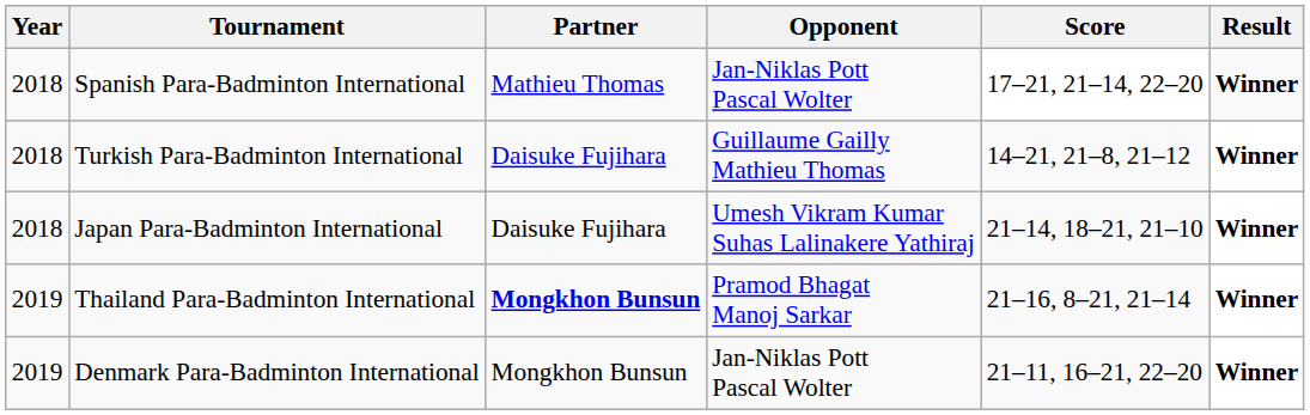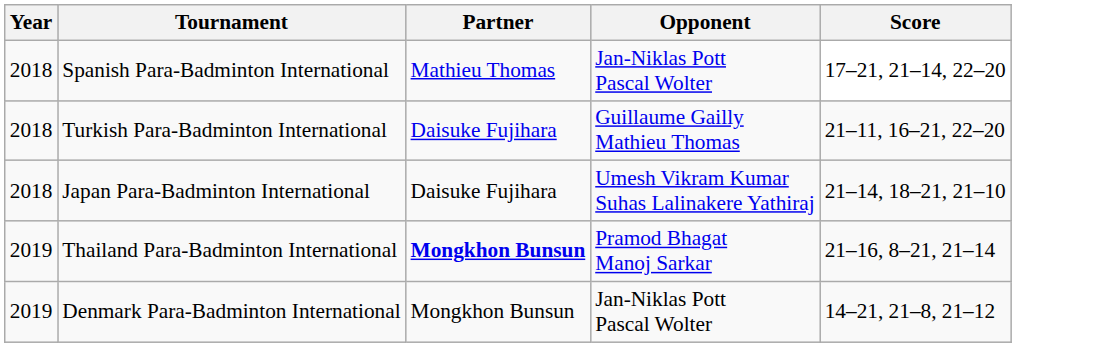- column: Result | Winner | Winner | Winner | Winner | Winner
Turkish Para-Badminton International | Score: 14–21, 21–8, 21–12 -> 21–11, 16–21, 22–20
Denmark Para-Badminton International | Score: 21–11, 16–21, 22–20 -> 14–21, 21–8, 21–12
